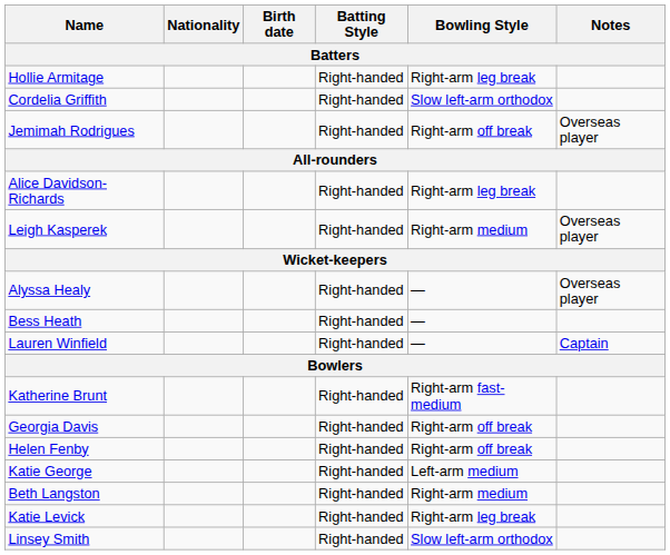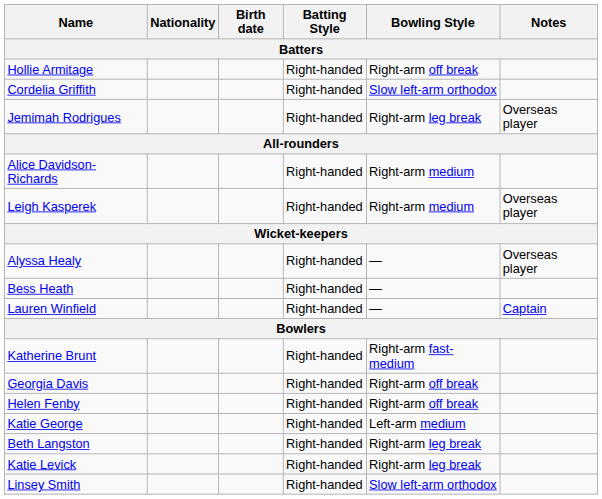Hollie Armitage | Bowling Style: Right-arm leg break -> Right-arm off break
Jemimah Rodrigues | Bowling Style: Right-arm off break -> Right-arm leg break
Alice Davidson-Richards | Bowling Style: Right-arm leg break -> Right-arm medium
Beth Langston | Bowling Style: Right-arm medium -> Right-arm leg break
